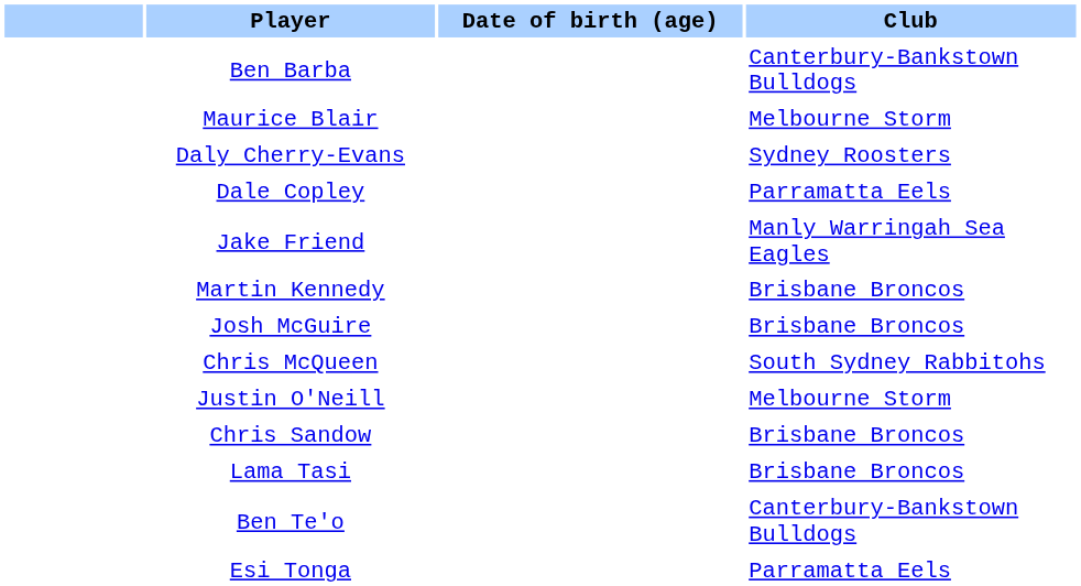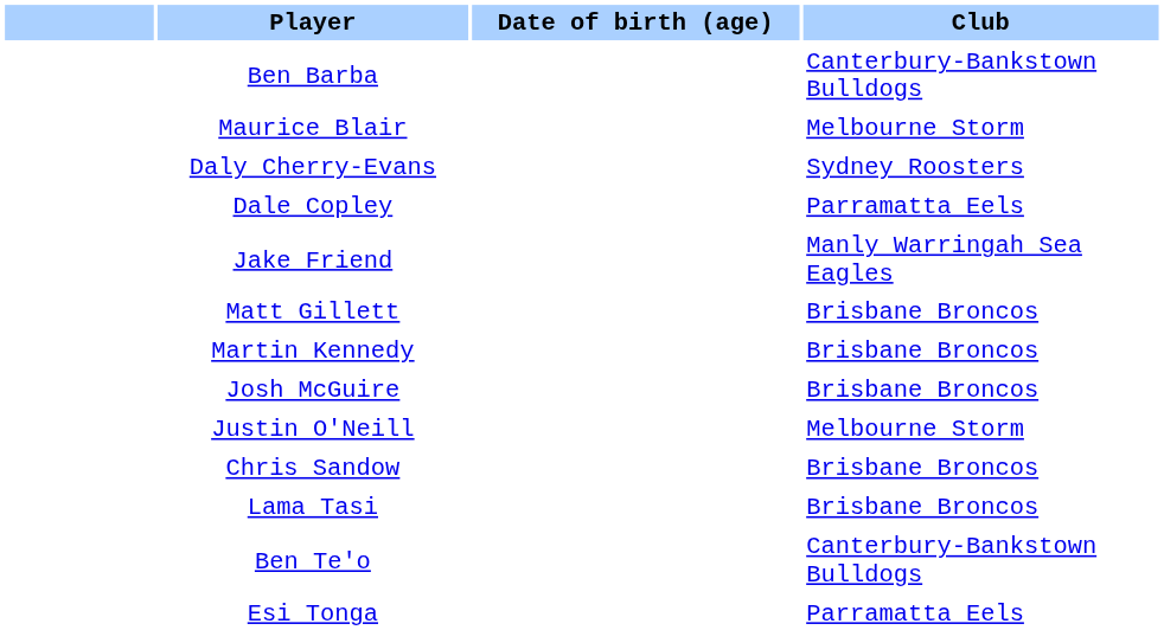+ row: Matt Gillett | Brisbane Broncos
- row: Chris McQueen | South Sydney Rabbitohs
